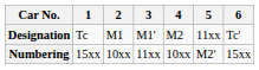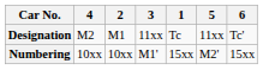columns swapped: 1 <-> 4
Designation | 3: M1' -> 11xx
Numbering | 3: 11xx -> M1'
